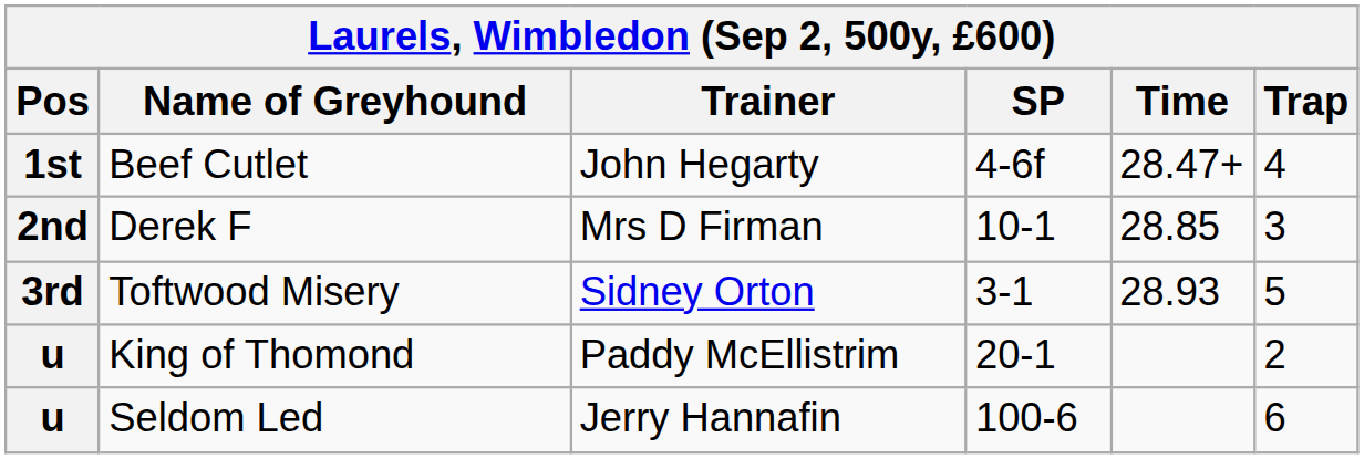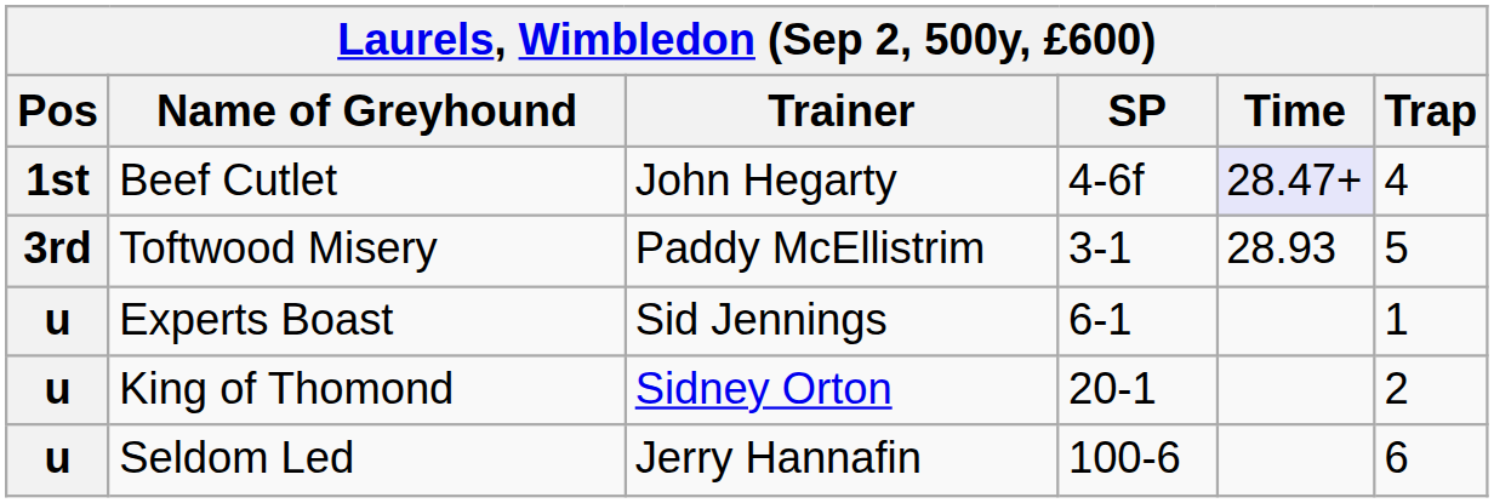Beef Cutlet | Time: no background -> lavender background
- row: 2nd | Derek F | Mrs D Firman | 10-1 | 28.85 | 3
Toftwood Misery | Trainer: Sidney Orton -> Paddy McEllistrim
+ row: u | Experts Boast | Sid Jennings | 6-1 | 1
King of Thomond | Trainer: Paddy McEllistrim -> Sidney Orton
